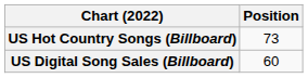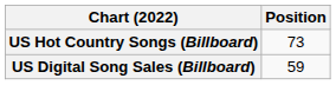US Digital Song Sales (Billboard) | Position: 60 -> 59
